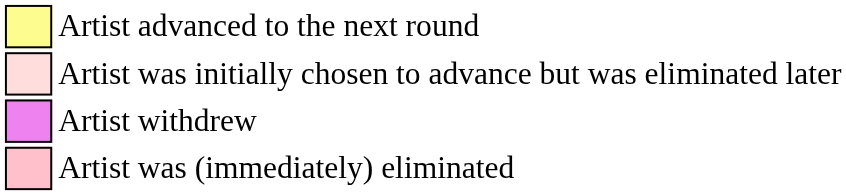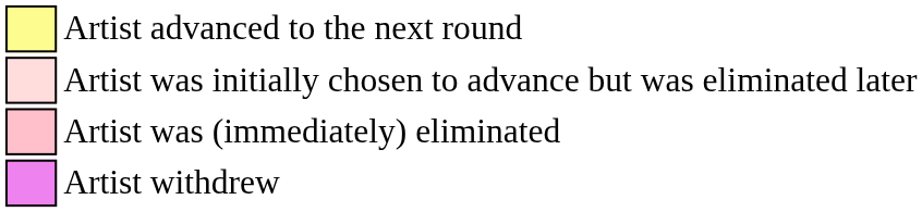rows swapped: Artist was (immediately) eliminated <-> Artist withdrew
